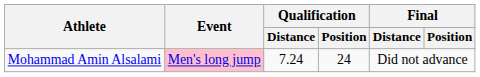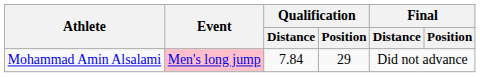Mohammad Amin Alsalami | Qualification / Distance: 7.24 -> 7.84
Mohammad Amin Alsalami | Qualification / Position: 24 -> 29
